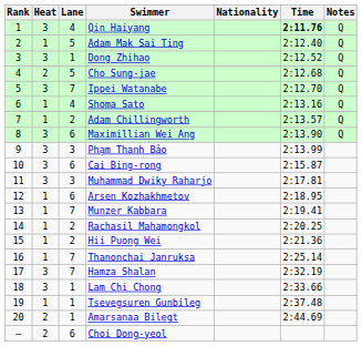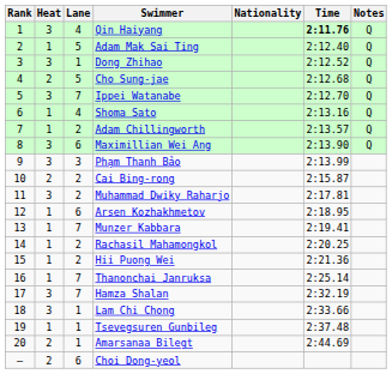Cai Bing-rong | Heat: 3 -> 2
Cai Bing-rong | Lane: 6 -> 2
Muhammad Dwiky Raharjo | Lane: 3 -> 2
